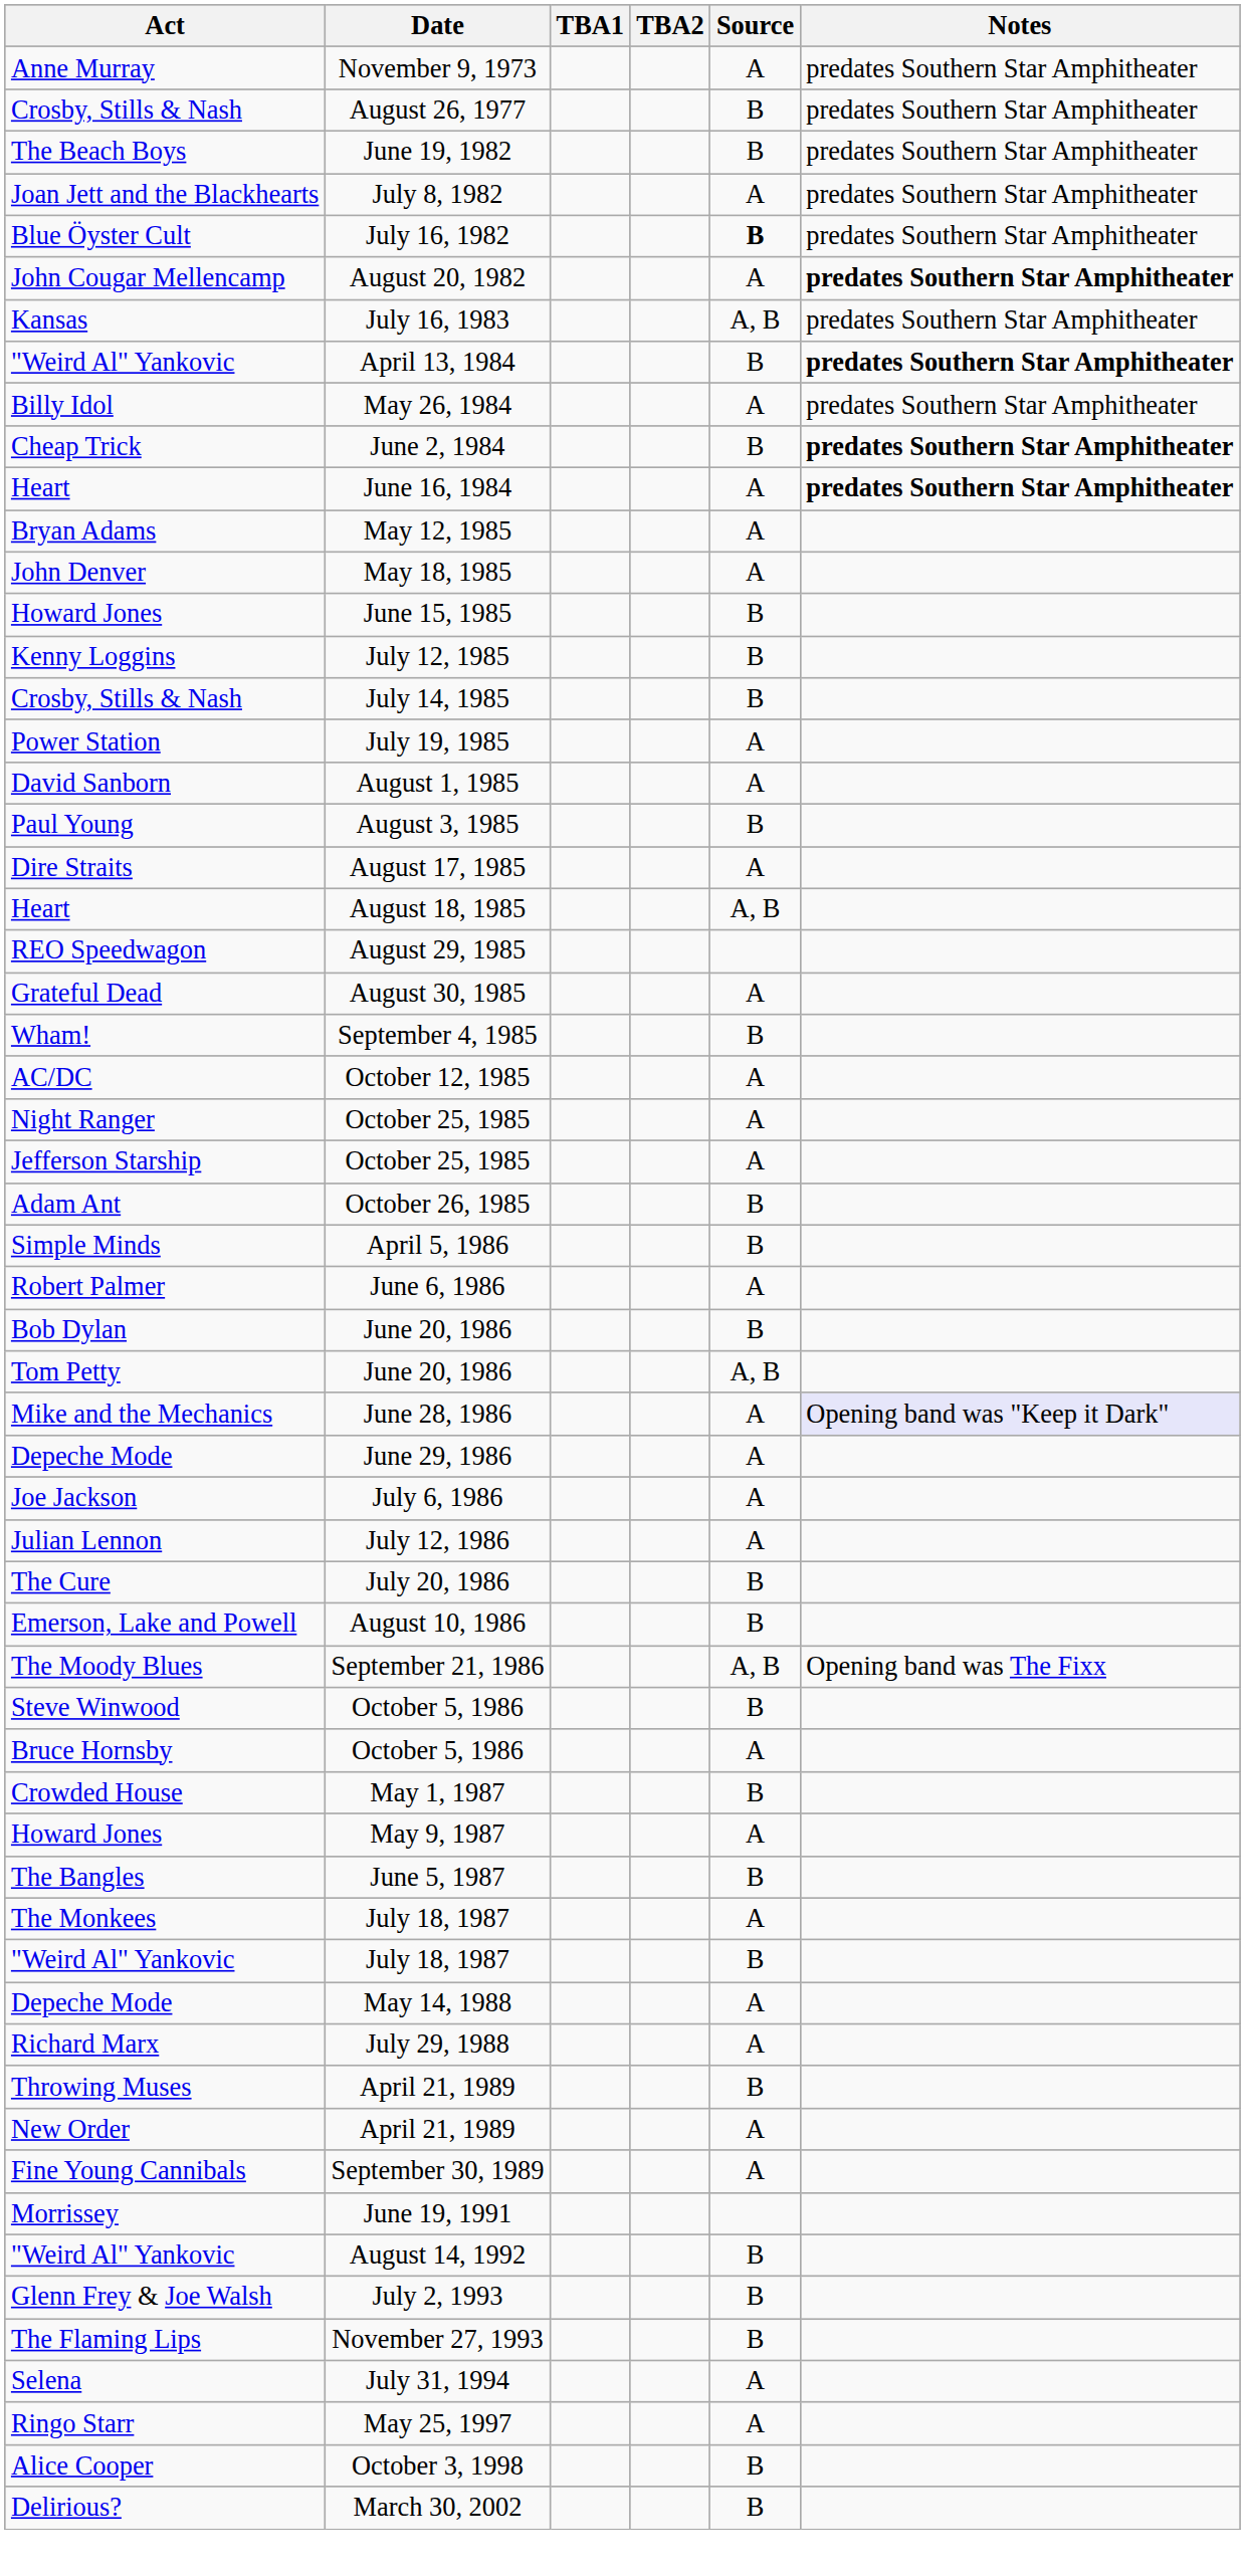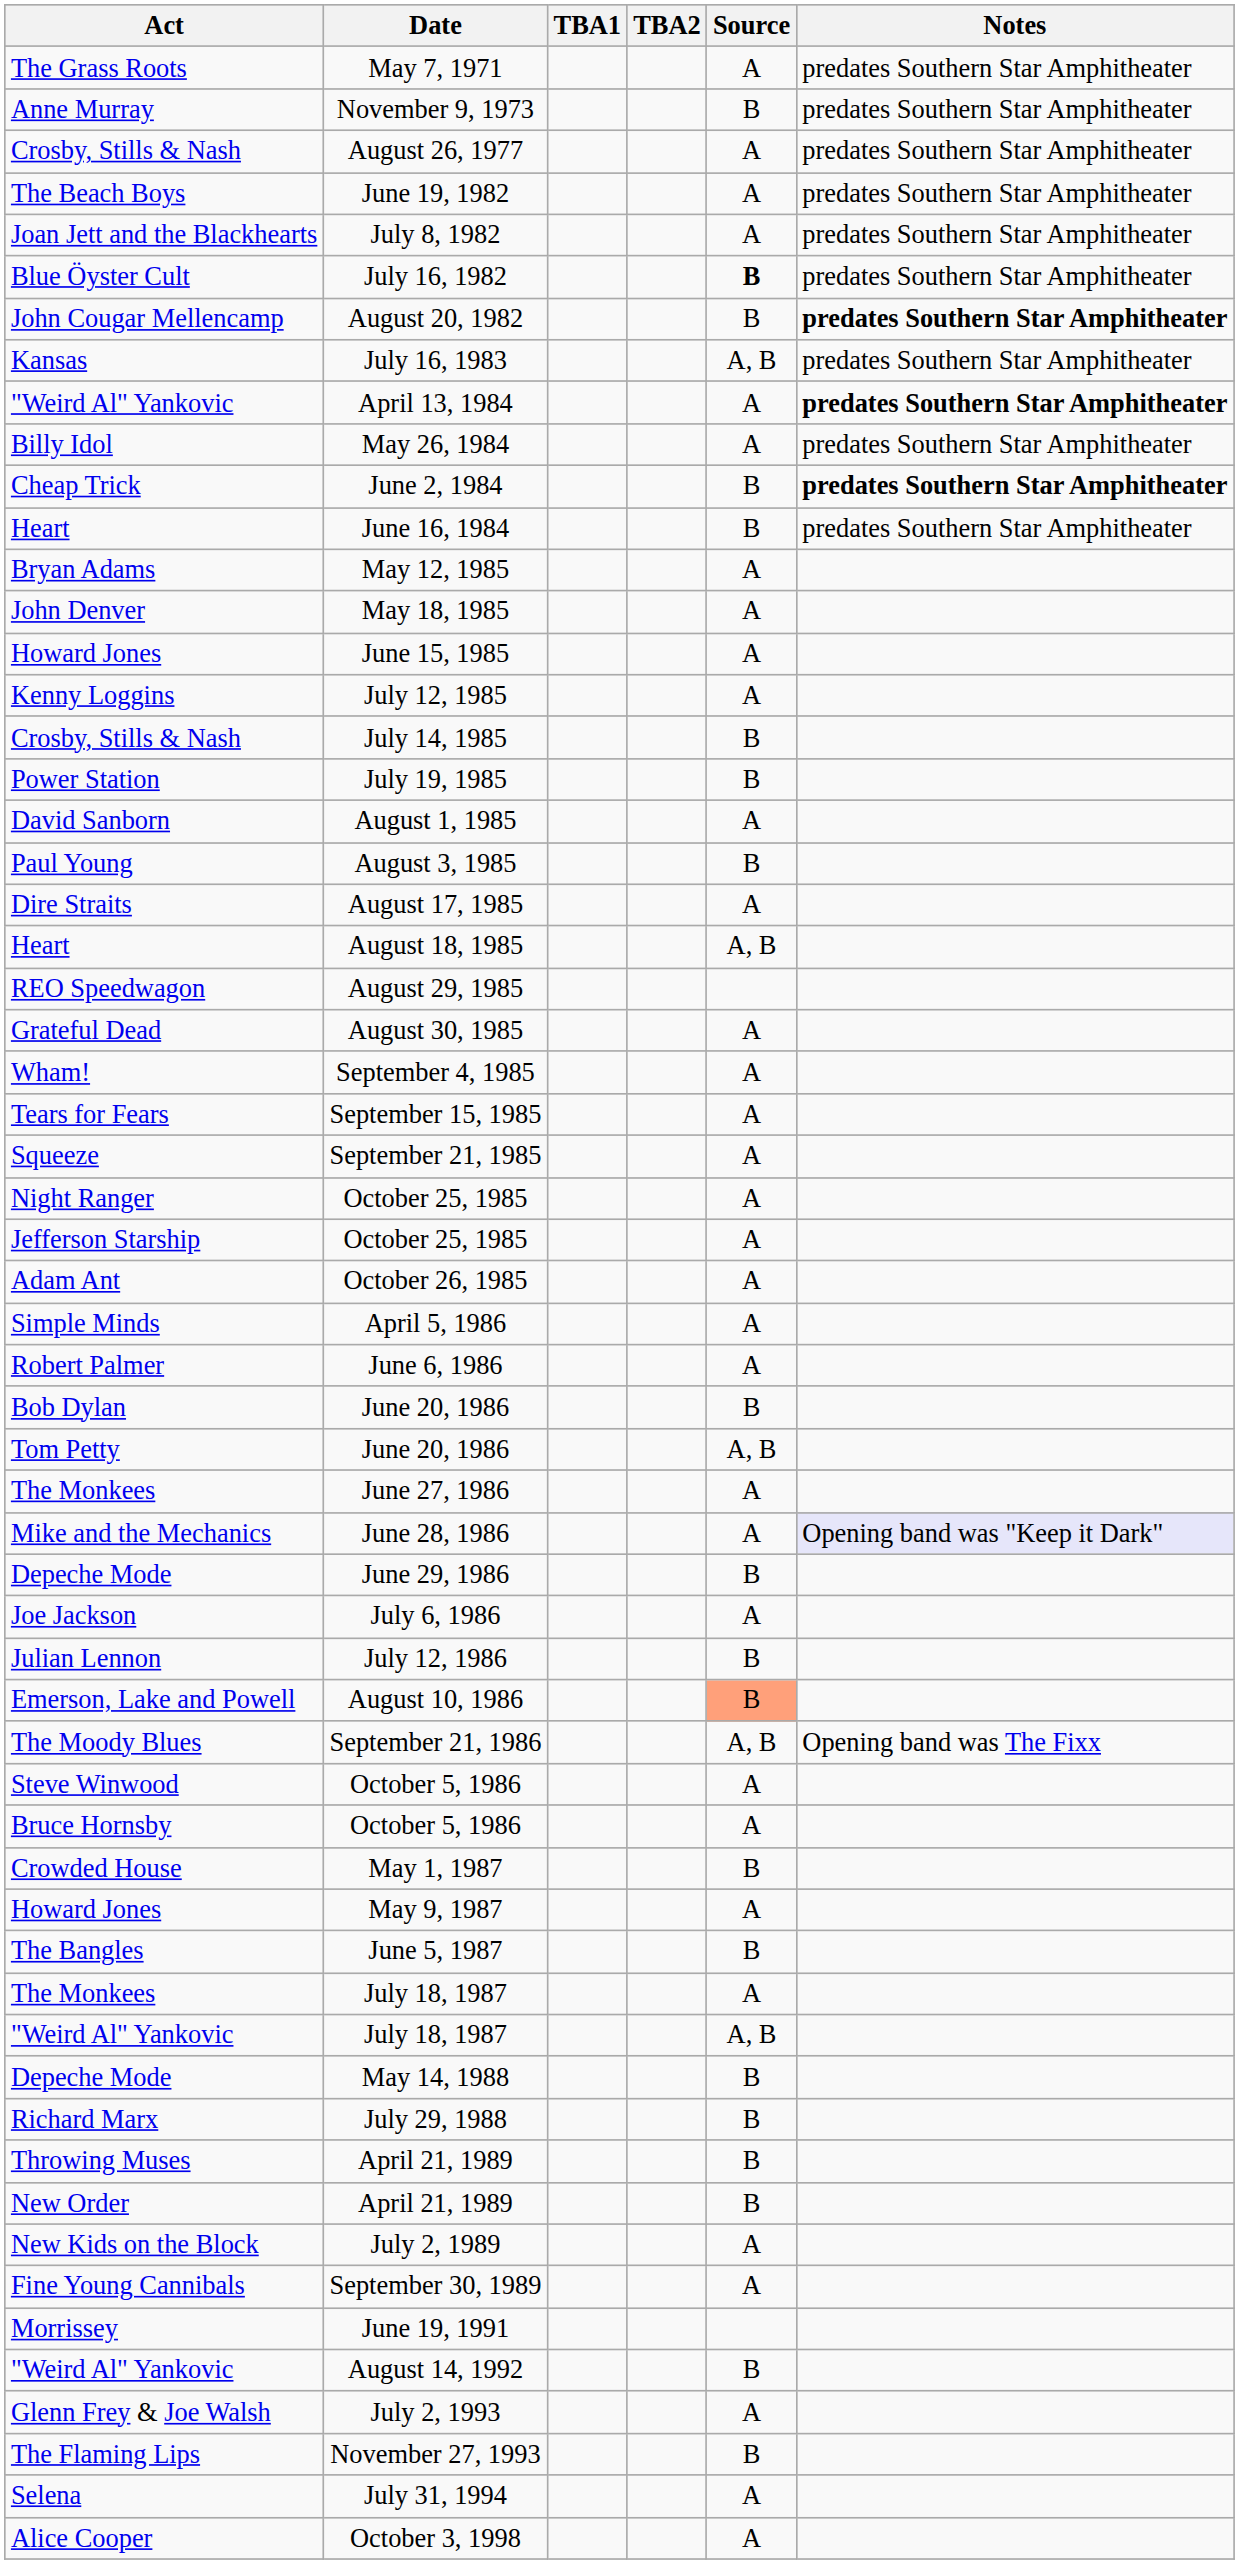+ row: The Grass Roots | May 7, 1971 | A | predates Southern Star Amphitheater
November 9, 1973 | Source: A -> B
August 26, 1977 | Source: B -> A
June 19, 1982 | Source: B -> A
August 20, 1982 | Source: A -> B
April 13, 1984 | Source: B -> A
June 16, 1984 | Source: A -> B
June 16, 1984 | Notes: bold -> normal
June 15, 1985 | Source: B -> A
July 12, 1985 | Source: B -> A
July 19, 1985 | Source: A -> B
September 4, 1985 | Source: B -> A
+ row: Tears for Fears | September 15, 1985 | A
+ row: Squeeze | September 21, 1985 | A
- row: AC/DC | October 12, 1985 | A
October 26, 1985 | Source: B -> A
April 5, 1986 | Source: B -> A
+ row: The Monkees | June 27, 1986 | A
June 29, 1986 | Source: A -> B
July 12, 1986 | Source: A -> B
- row: The Cure | July 20, 1986 | B
August 10, 1986 | Source: no background -> lightsalmon background
Steve Winwood / October 5, 1986 | Source: B -> A
"Weird Al" Yankovic / July 18, 1987 | Source: B -> A, B
May 14, 1988 | Source: A -> B
July 29, 1988 | Source: A -> B
New Order / April 21, 1989 | Source: A -> B
+ row: New Kids on the Block | July 2, 1989 | A
July 2, 1993 | Source: B -> A
- row: Ringo Starr | May 25, 1997 | A
October 3, 1998 | Source: B -> A
- row: Delirious? | March 30, 2002 | B
